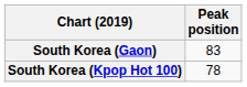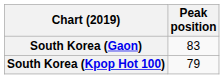South Korea (Kpop Hot 100) | Peak position: 78 -> 79
